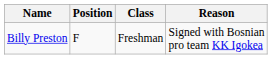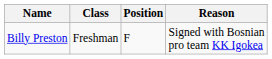columns swapped: Position <-> Class
